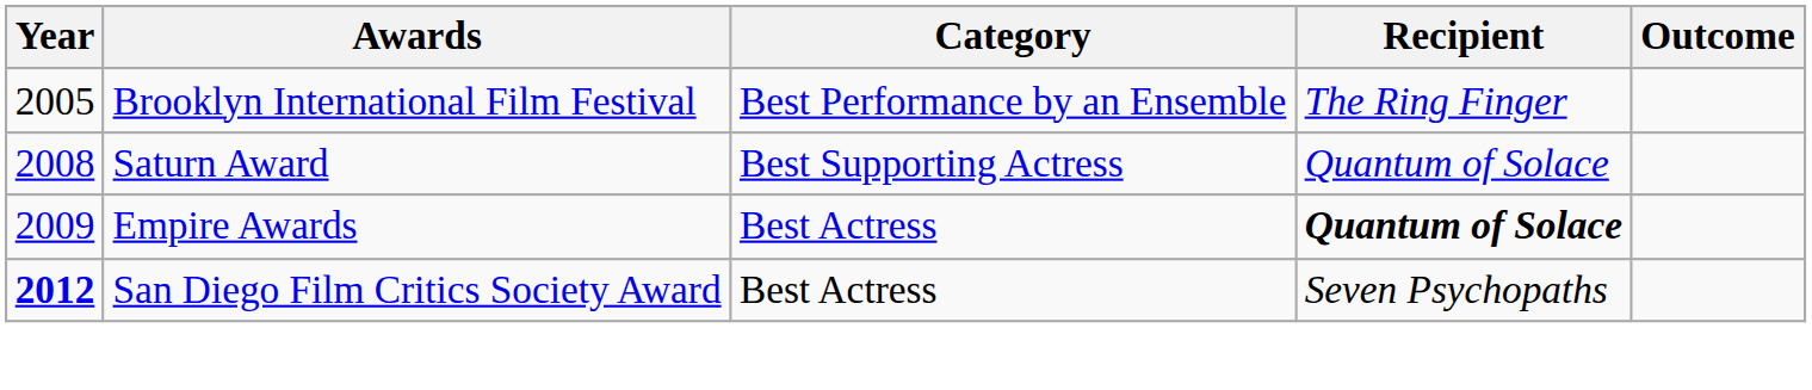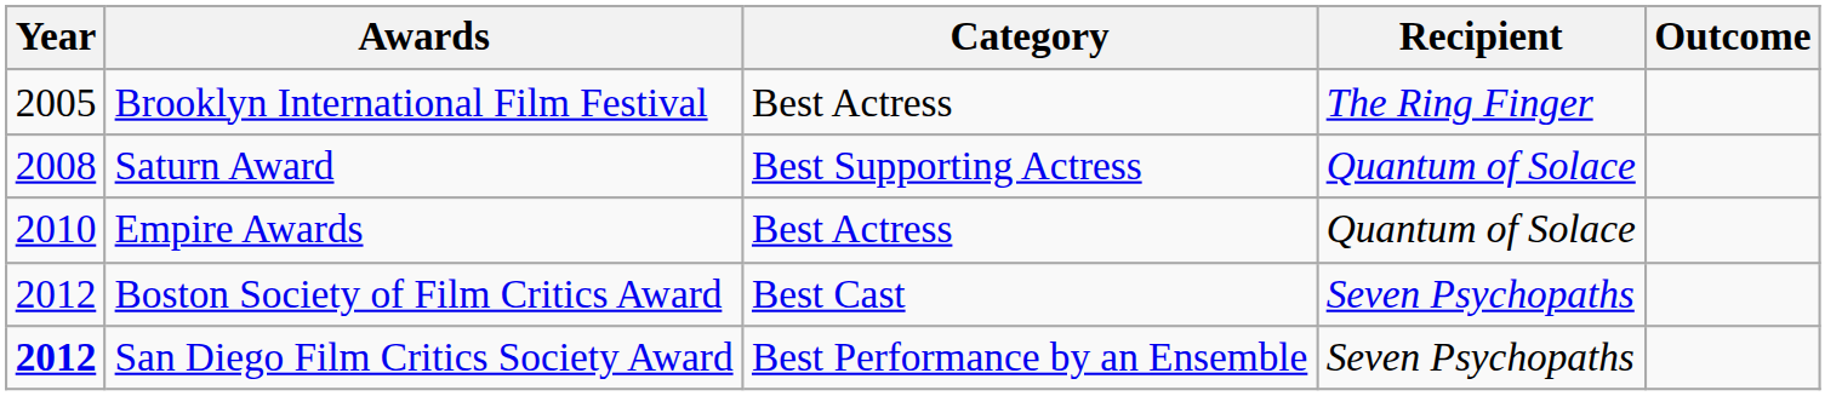Brooklyn International Film Festival | Category: Best Performance by an Ensemble -> Best Actress
Empire Awards | Year: 2009 -> 2010
Empire Awards | Recipient: bold -> normal
+ row: 2012 | Boston Society of Film Critics Award | Best Cast | Seven Psychopaths
San Diego Film Critics Society Award | Category: Best Actress -> Best Performance by an Ensemble
